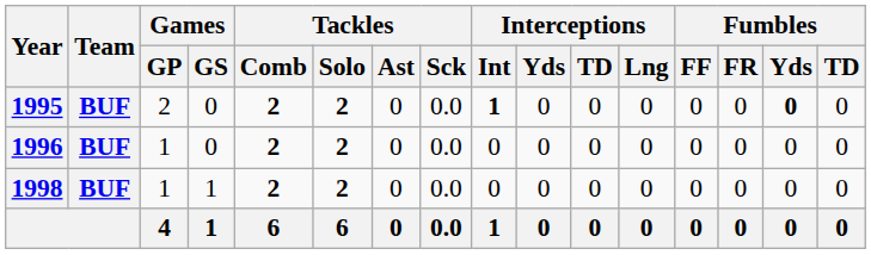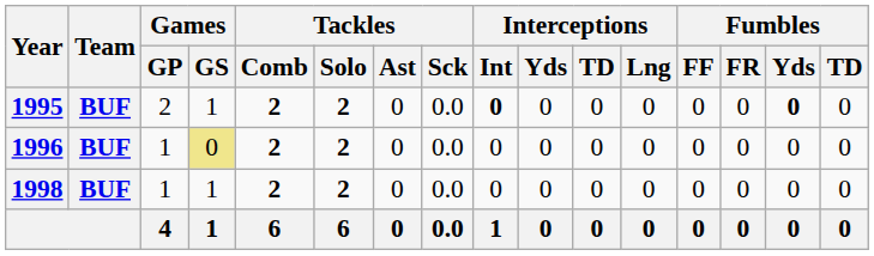1995 | Games / GS: 0 -> 1
1995 | Interceptions / Int: 1 -> 0
1996 | Games / GS: no background -> khaki background
